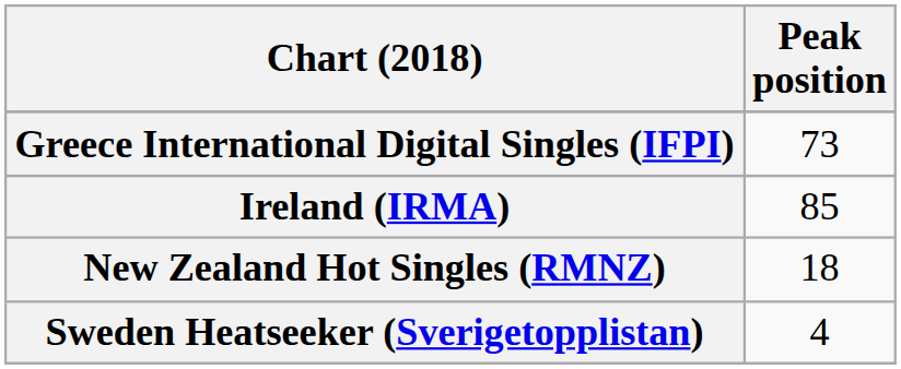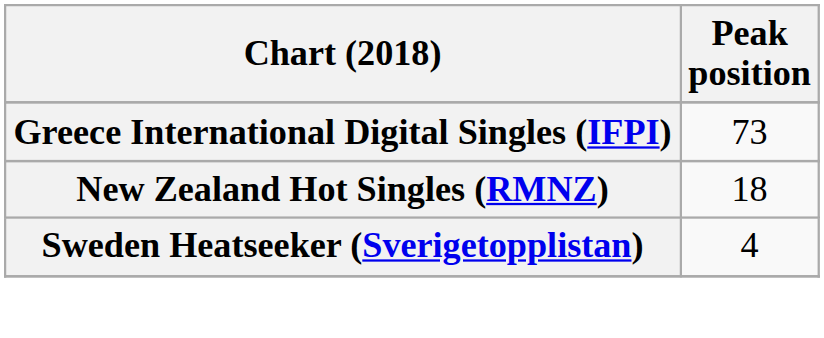- row: Ireland (IRMA) | 85
